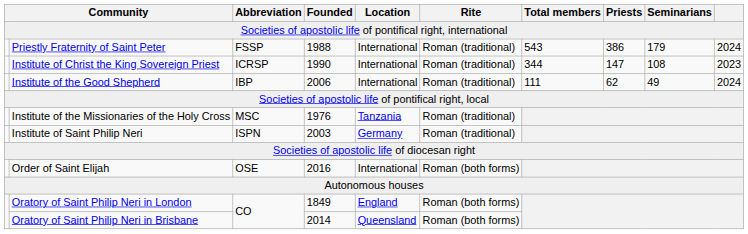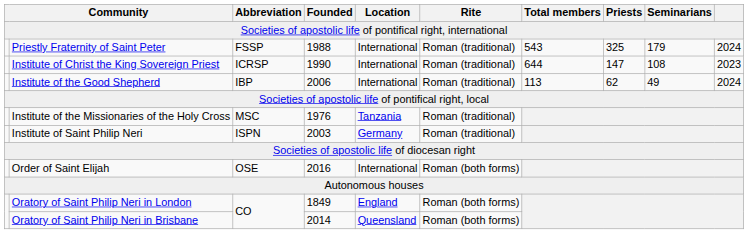Priestly Fraternity of Saint Peter | Priests: 386 -> 325
Institute of Christ the King Sovereign Priest | Total members: 344 -> 644
Institute of the Good Shepherd | Total members: 111 -> 113
